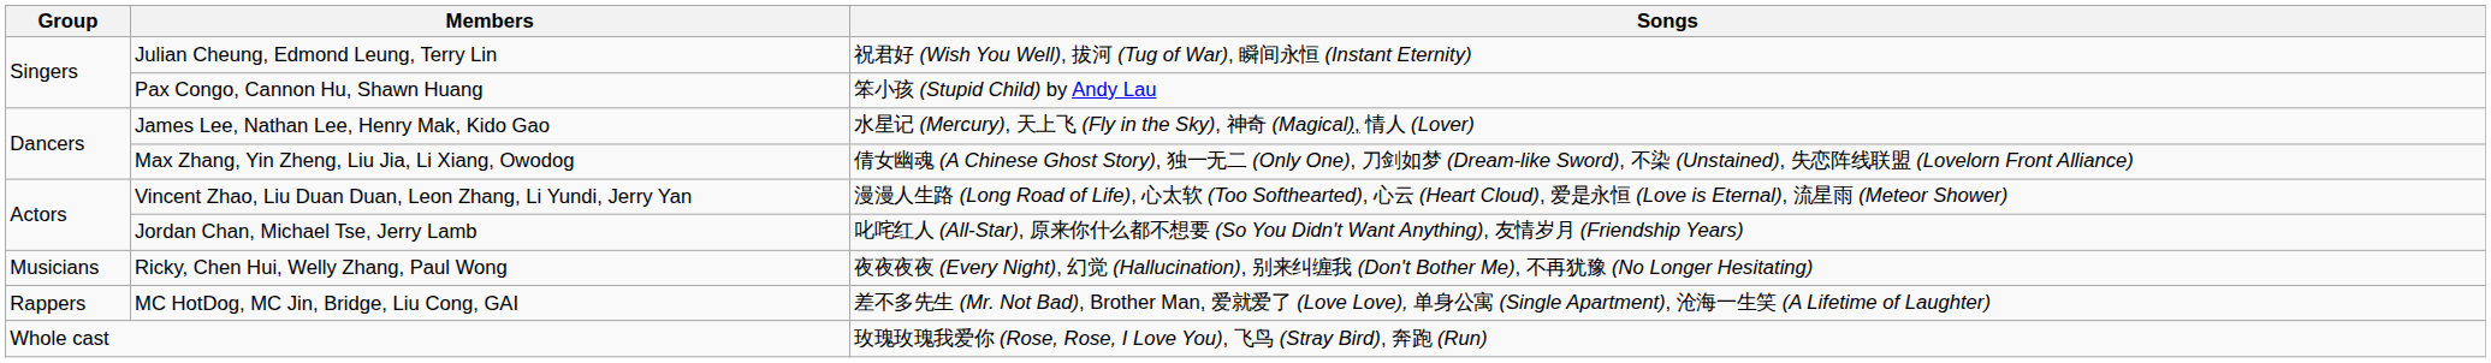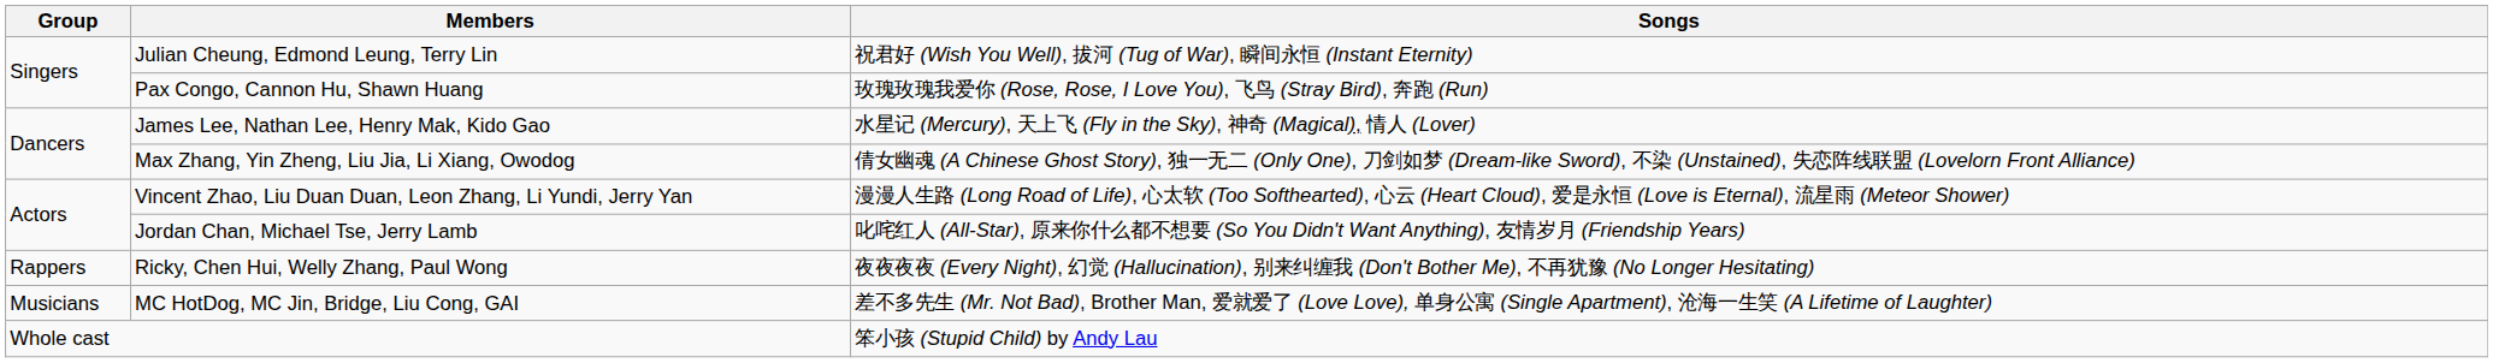Pax Congo, Cannon Hu, Shawn Huang | Songs: 笨小孩 (Stupid Child) by Andy Lau -> 玫瑰玫瑰我爱你 (Rose, Rose, I Love You), 飞鸟 (Stray Bird), 奔跑 (Run)
Ricky, Chen Hui, Welly Zhang, Paul Wong | Group: Musicians -> Rappers
MC HotDog, MC Jin, Bridge, Liu Cong, GAI | Group: Rappers -> Musicians
Whole cast | Songs: 玫瑰玫瑰我爱你 (Rose, Rose, I Love You), 飞鸟 (Stray Bird), 奔跑 (Run) -> 笨小孩 (Stupid Child) by Andy Lau
